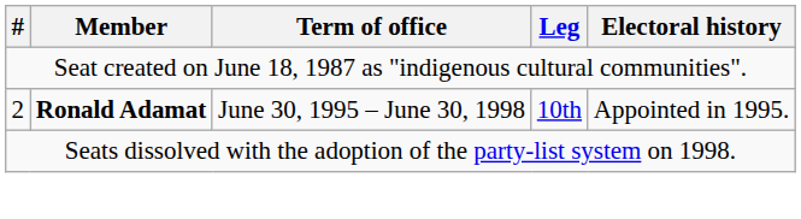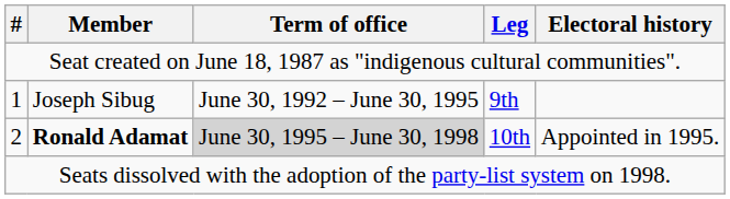+ row: 1 | Joseph Sibug | June 30, 1992 – June 30, 1995 | 9th
2 | Term of office: no background -> lightgrey background
